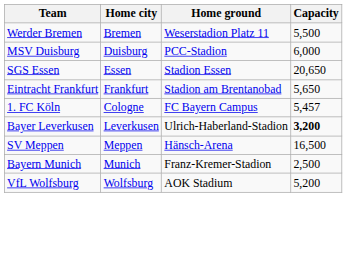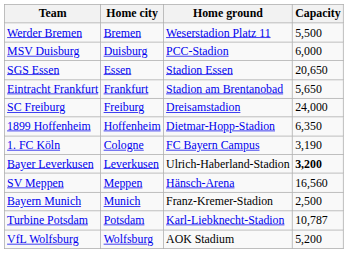+ row: SC Freiburg | Freiburg | Dreisamstadion | 24,000
+ row: 1899 Hoffenheim | Hoffenheim | Dietmar-Hopp-Stadion | 6,350
1. FC Köln | Capacity: 5,457 -> 3,190
SV Meppen | Capacity: 16,500 -> 16,560
+ row: Turbine Potsdam | Potsdam | Karl-Liebknecht-Stadion | 10,787
